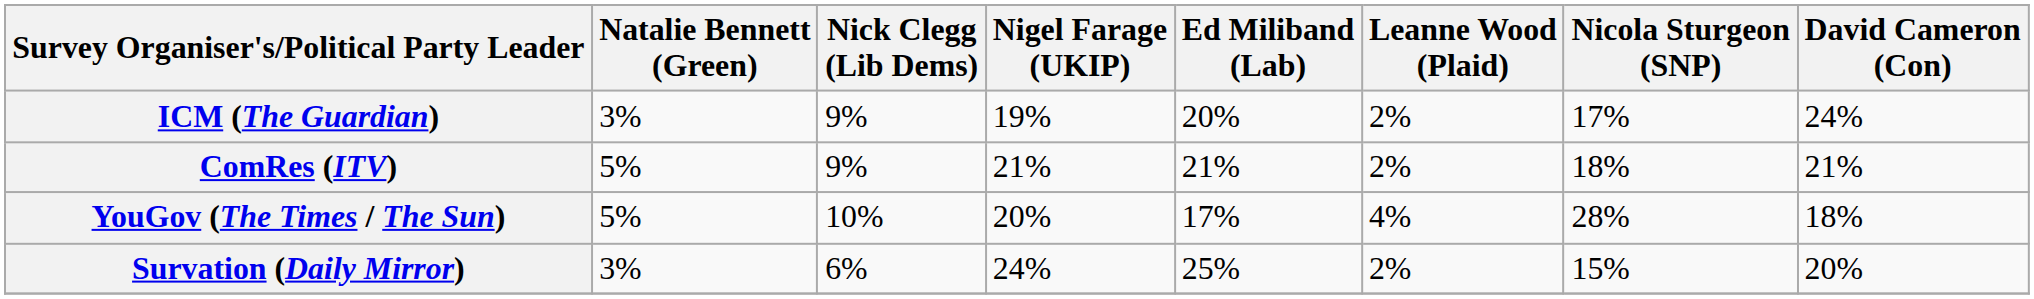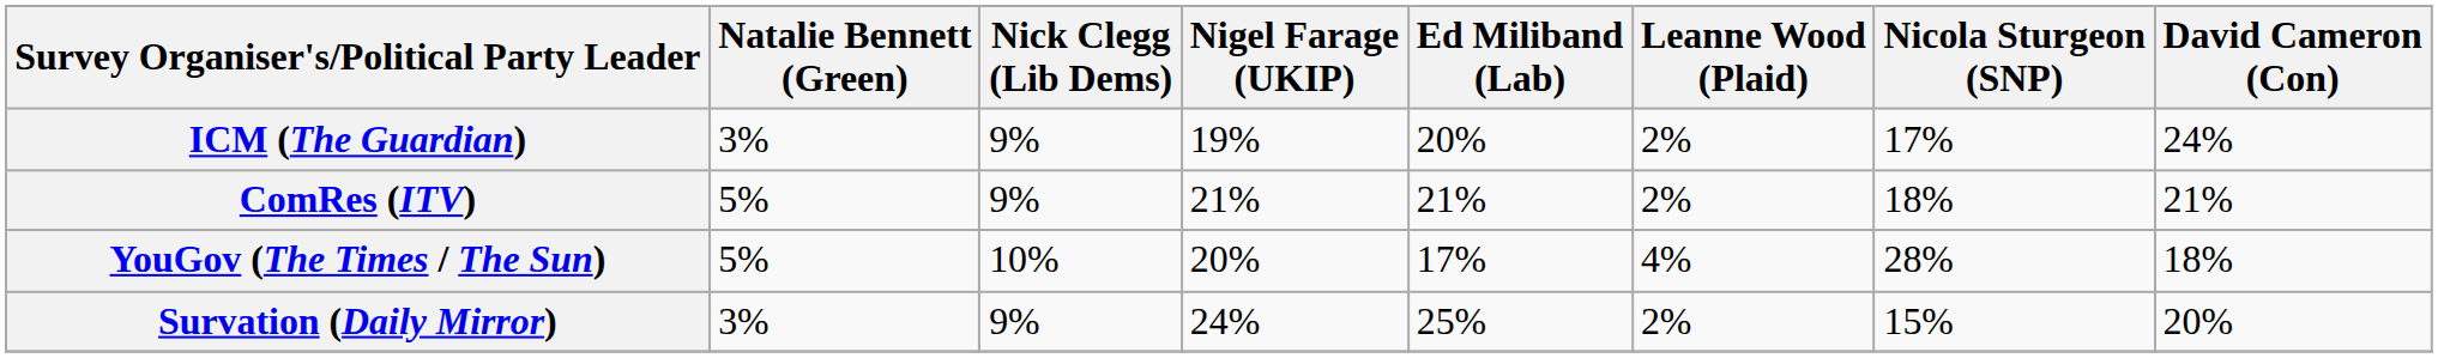Survation (Daily Mirror) | Nick Clegg (Lib Dems): 6% -> 9%
